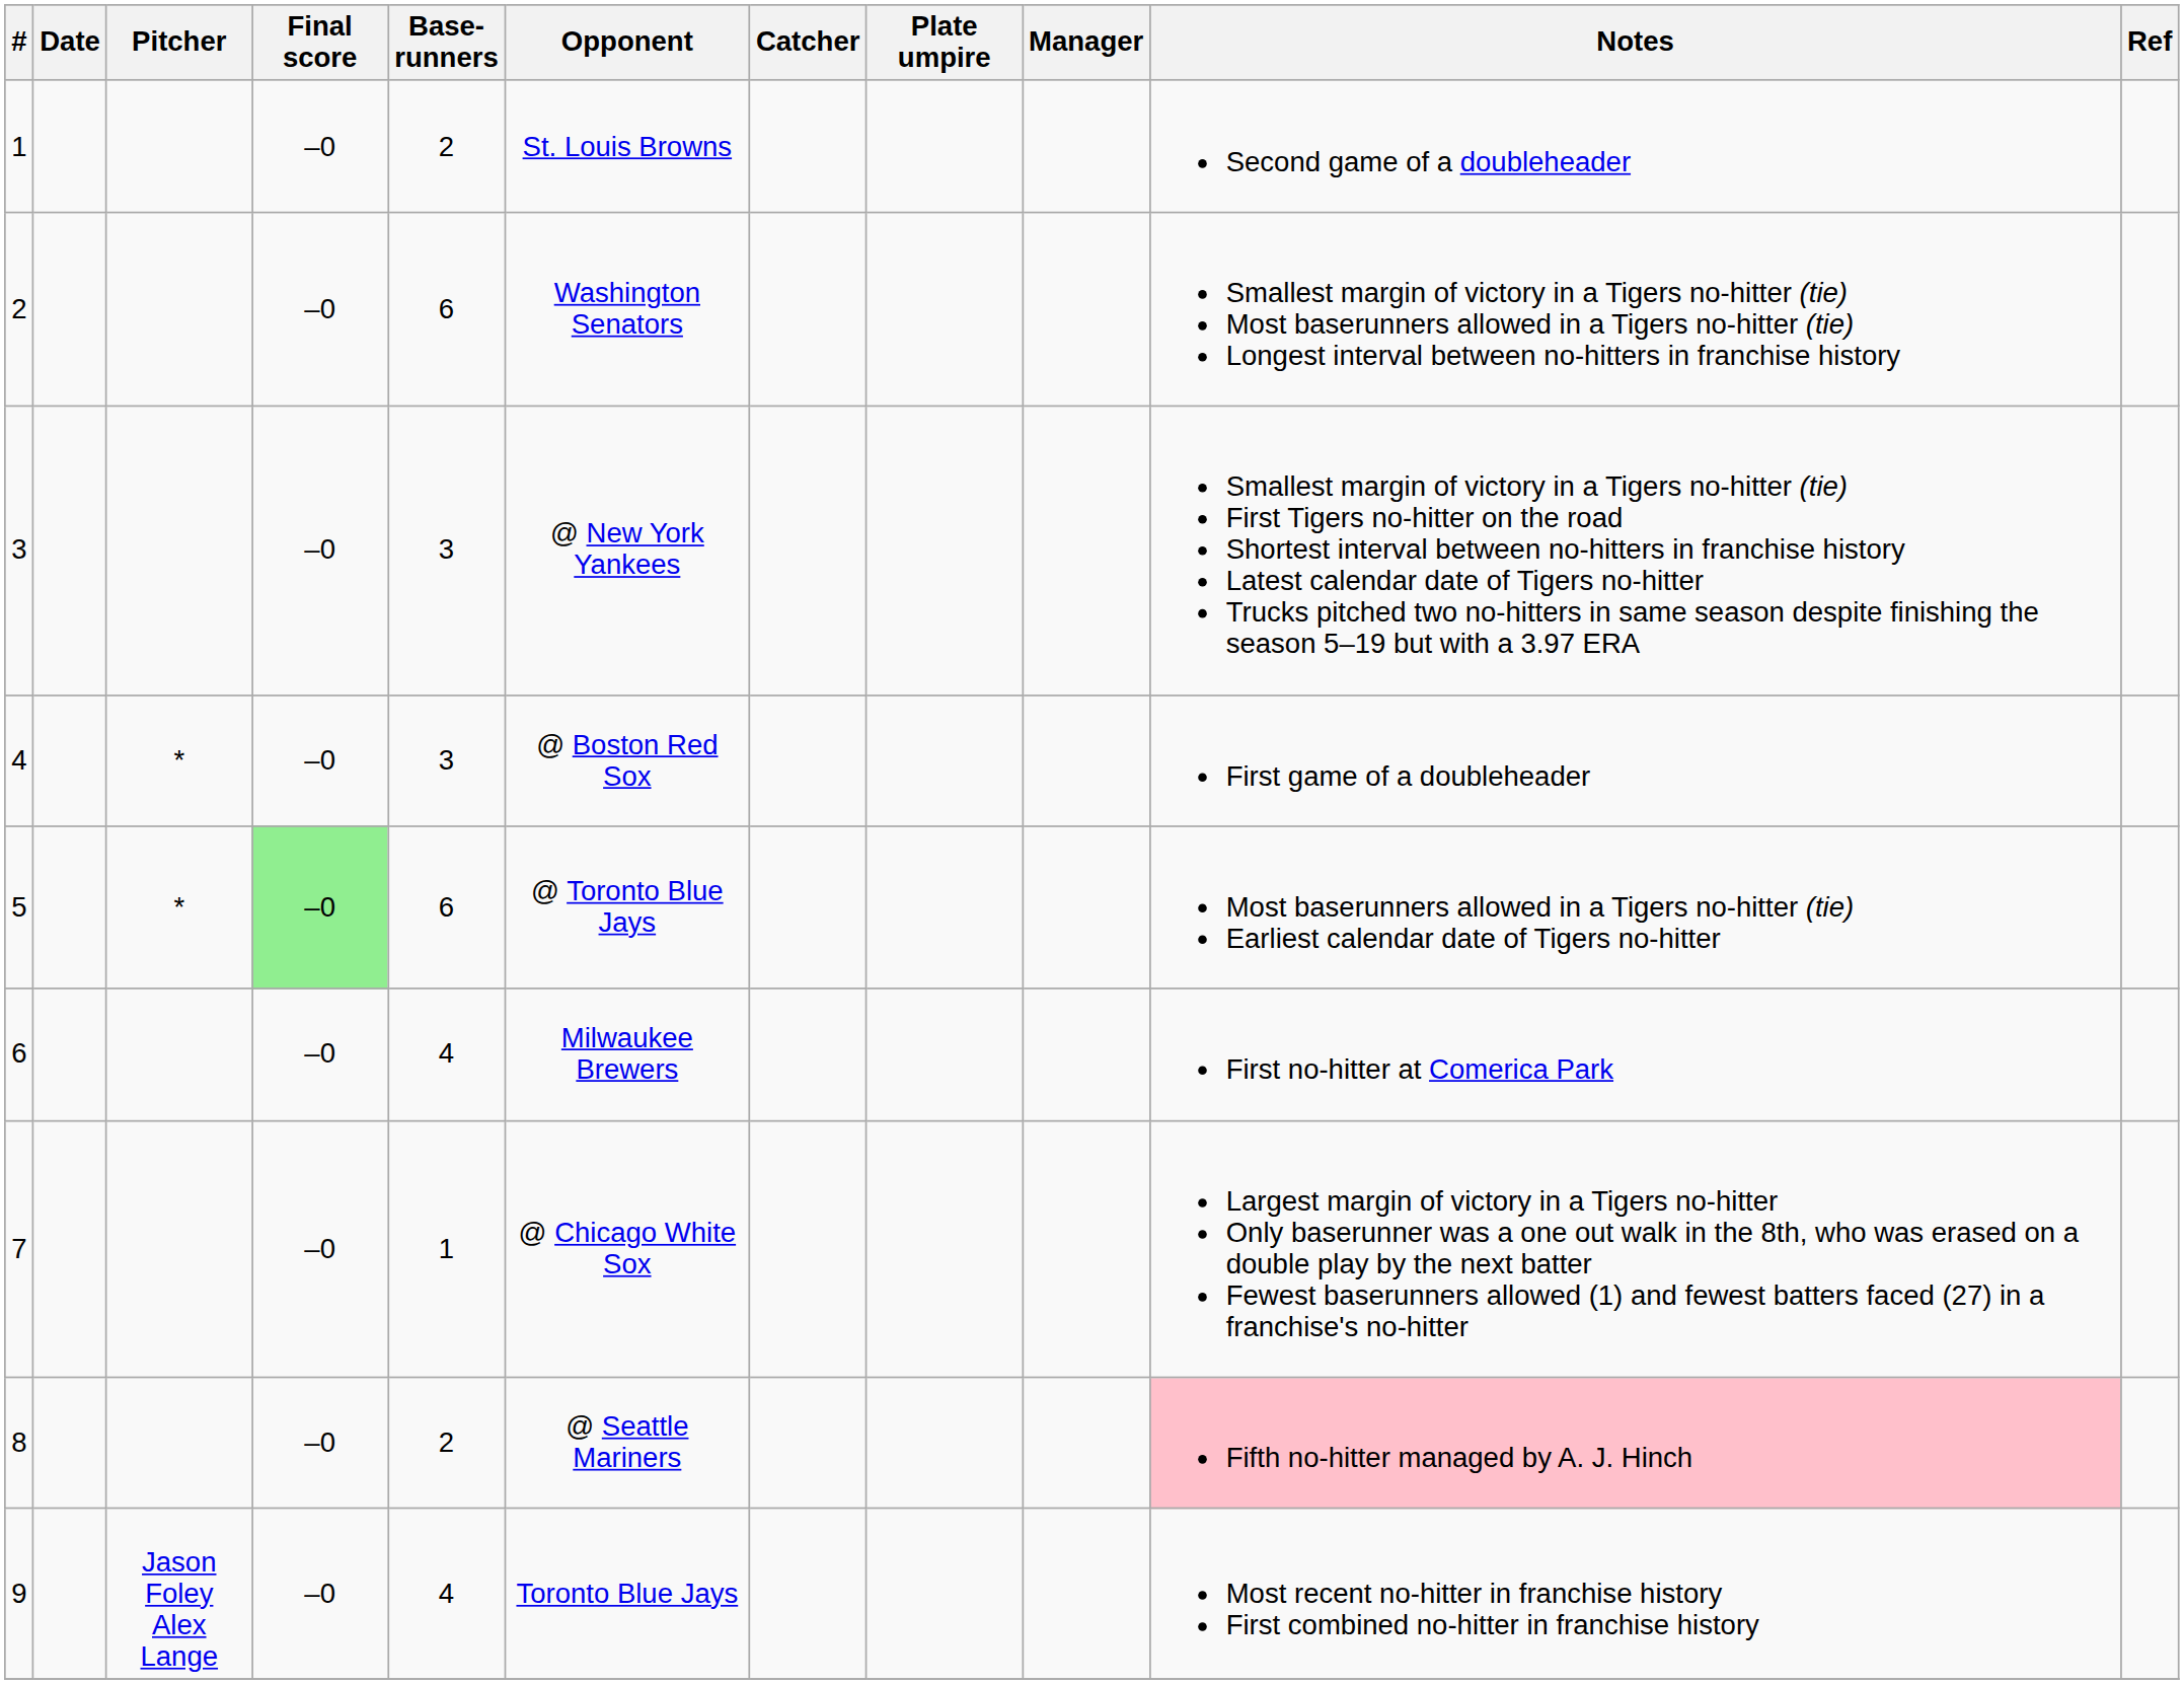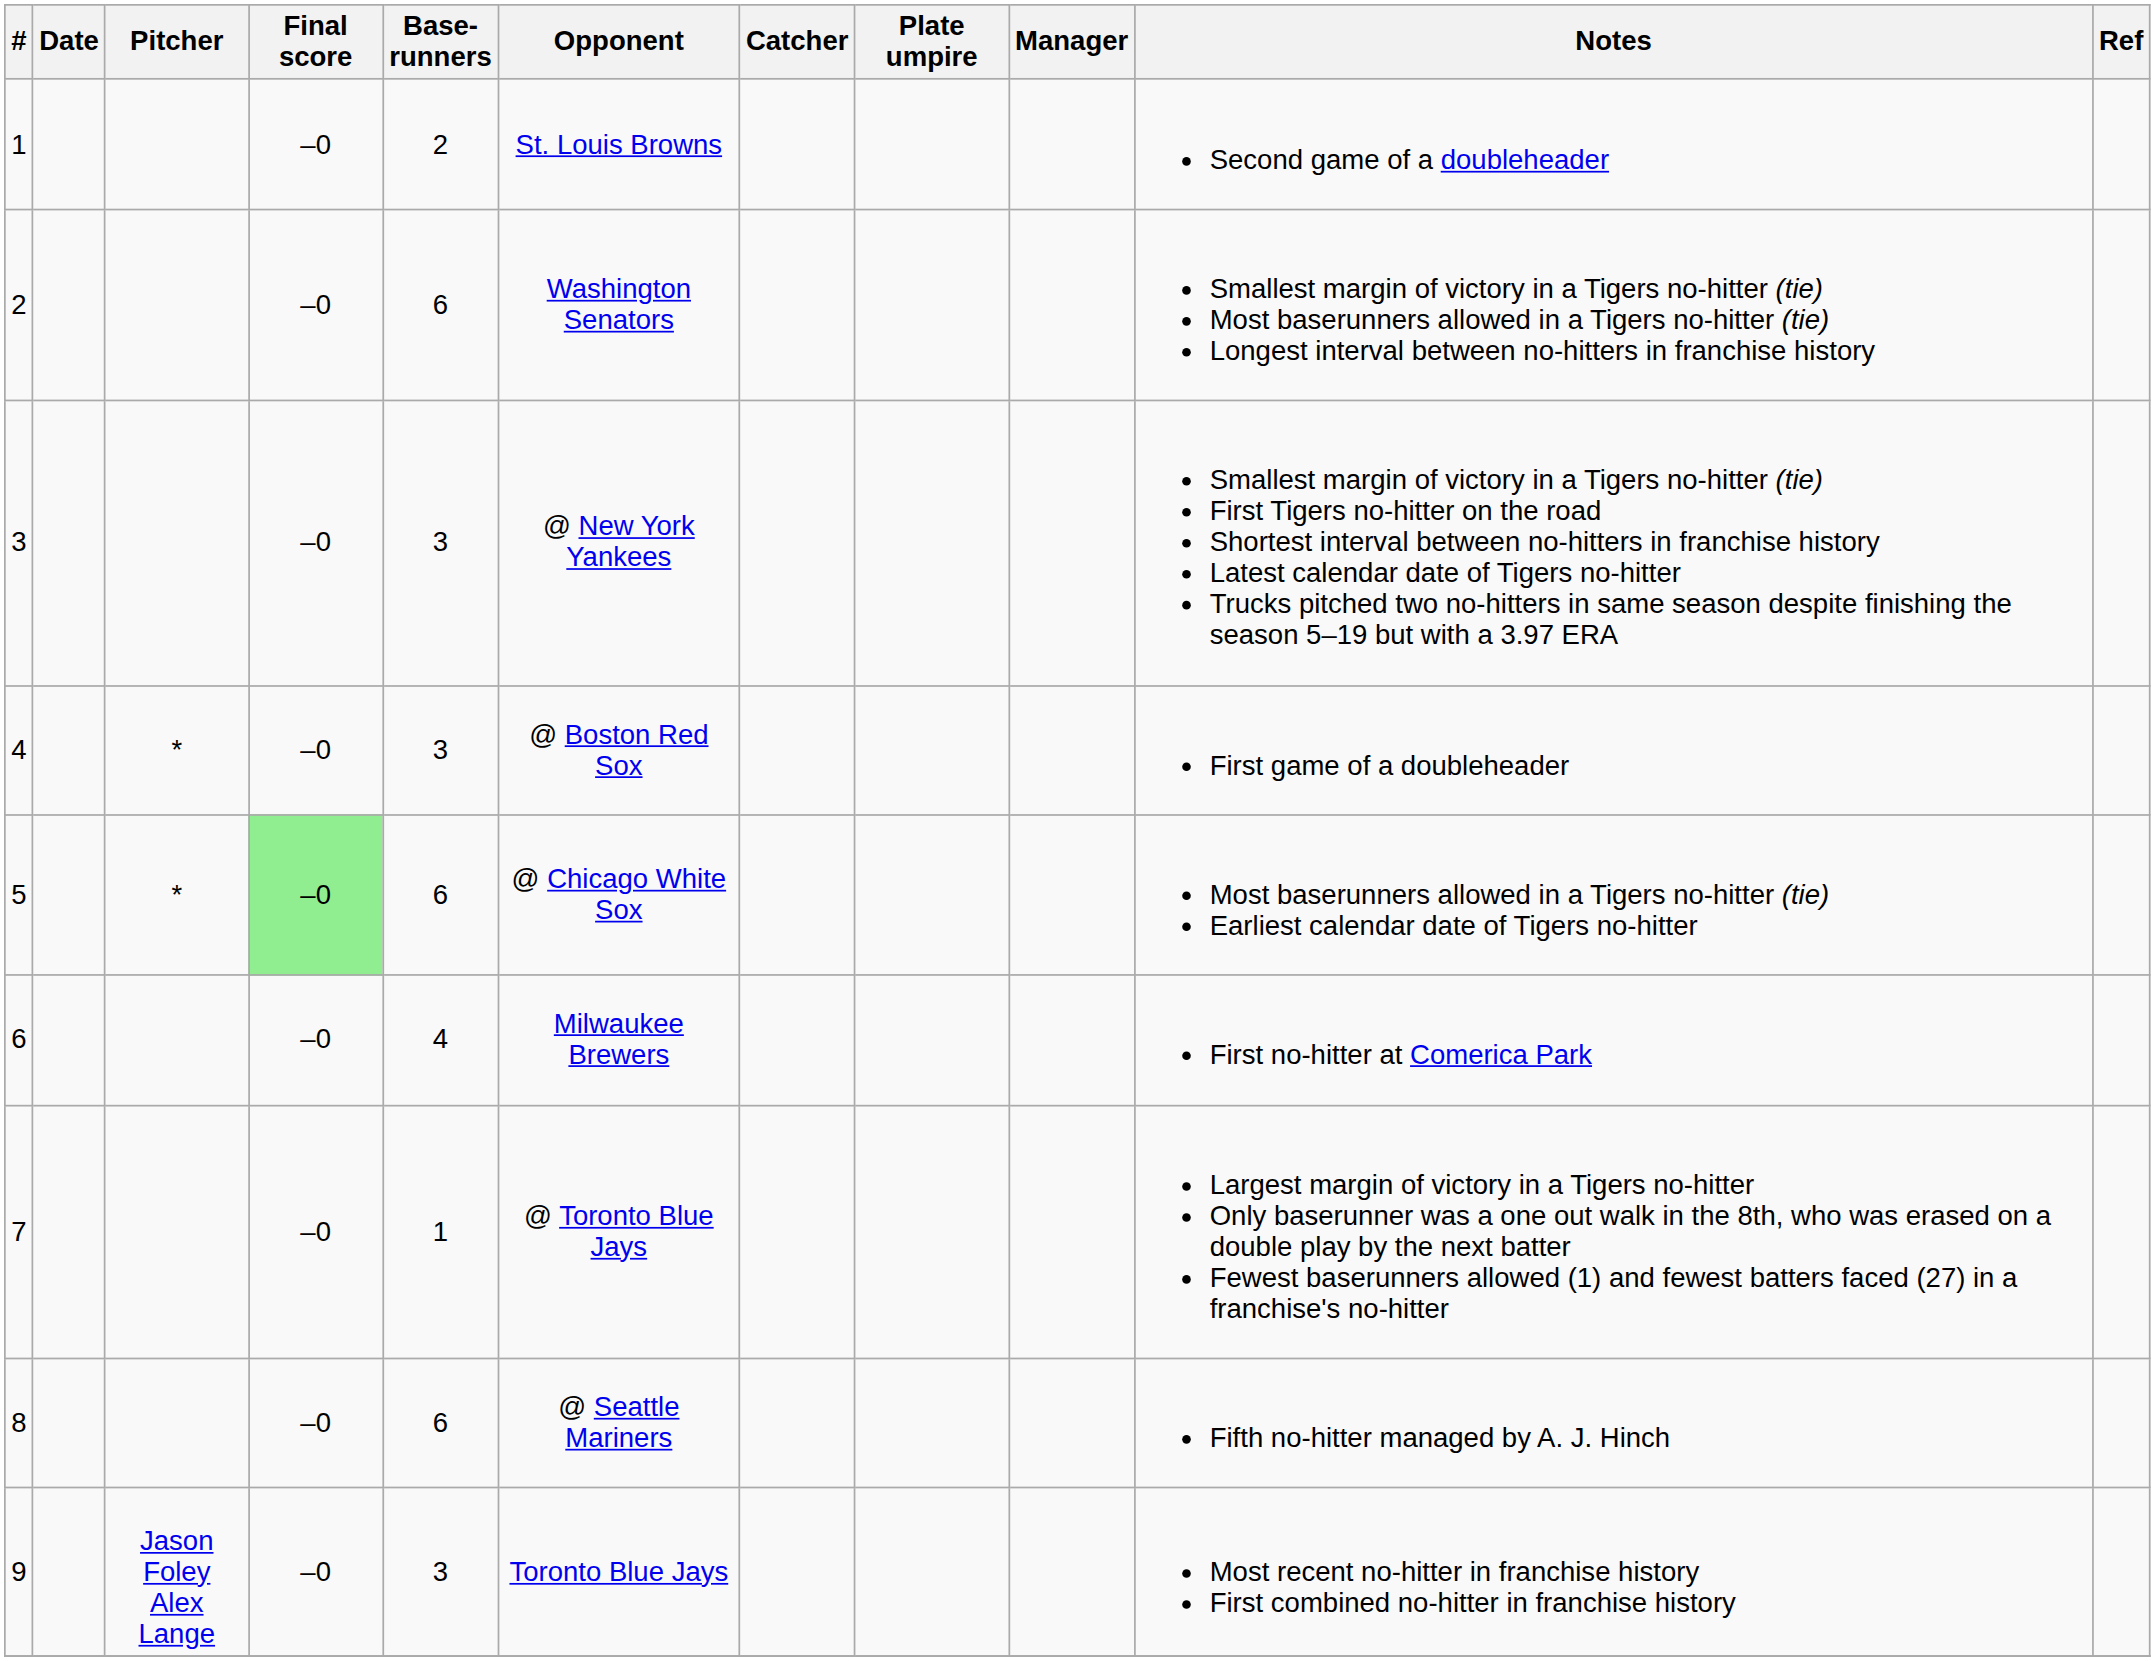5 | Opponent: @ Toronto Blue Jays -> @ Chicago White Sox
7 | Opponent: @ Chicago White Sox -> @ Toronto Blue Jays
8 | Base- runners: 2 -> 6
8 | Notes: pink background -> no background
9 | Base- runners: 4 -> 3
